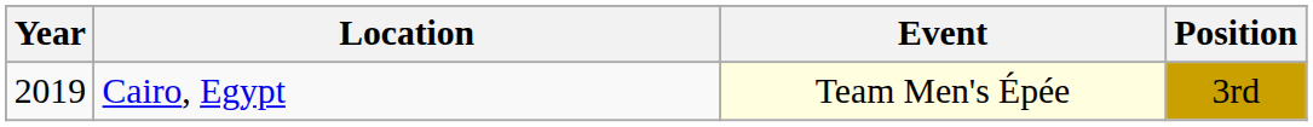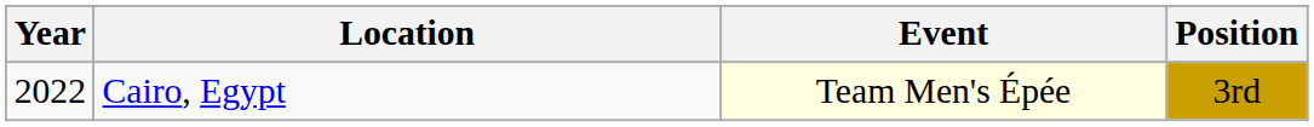Cairo, Egypt | Year: 2019 -> 2022
